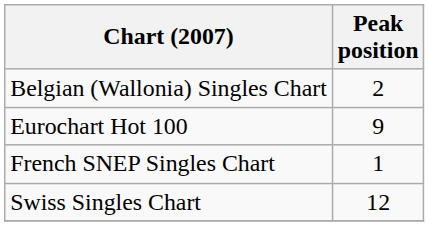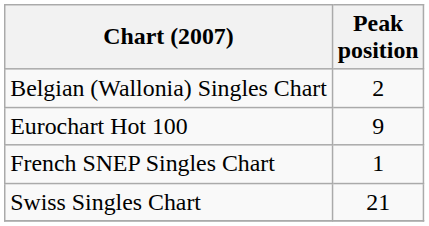Swiss Singles Chart | Peak position: 12 -> 21
